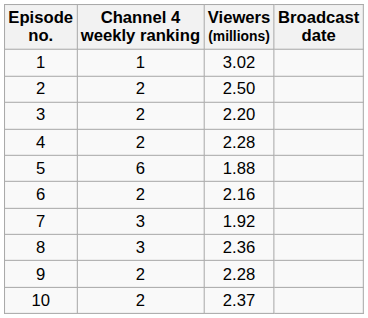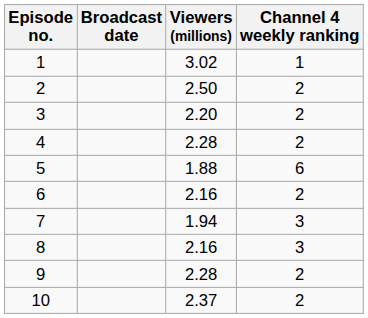columns swapped: Broadcast date <-> Channel 4 weekly ranking
7 | Viewers (millions): 1.92 -> 1.94
8 | Viewers (millions): 2.36 -> 2.16
